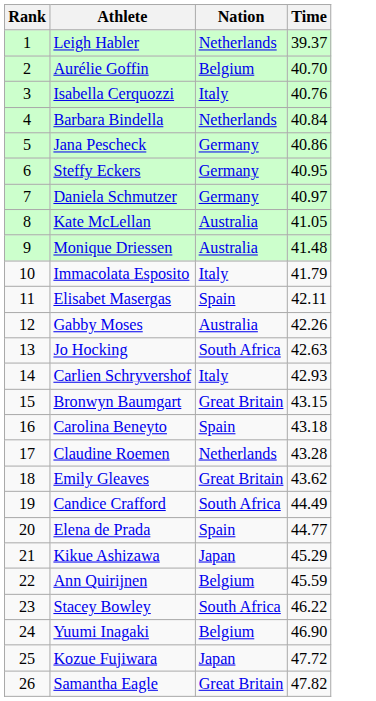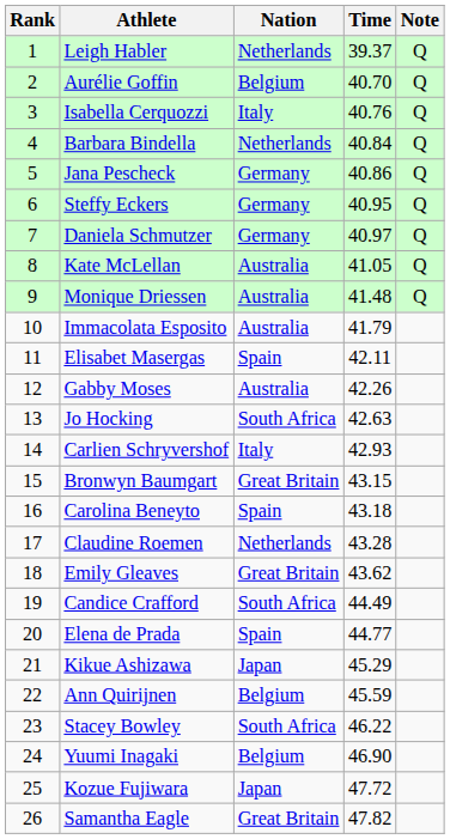+ column: Note | Q | Q | Q | Q | Q | Q | Q | Q | Q
Immacolata Esposito | Nation: Italy -> Australia
